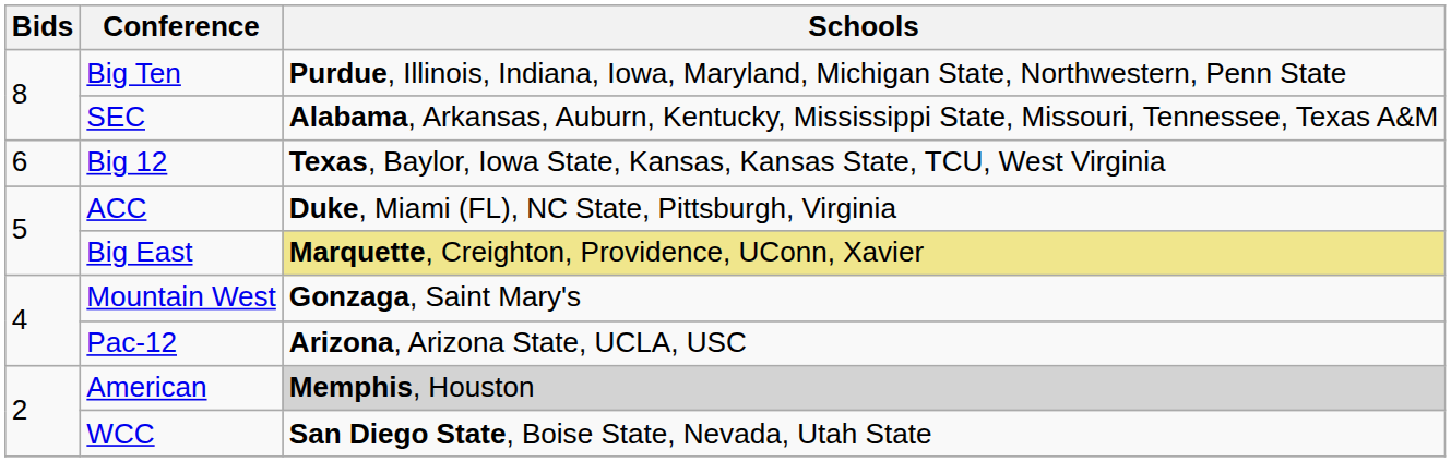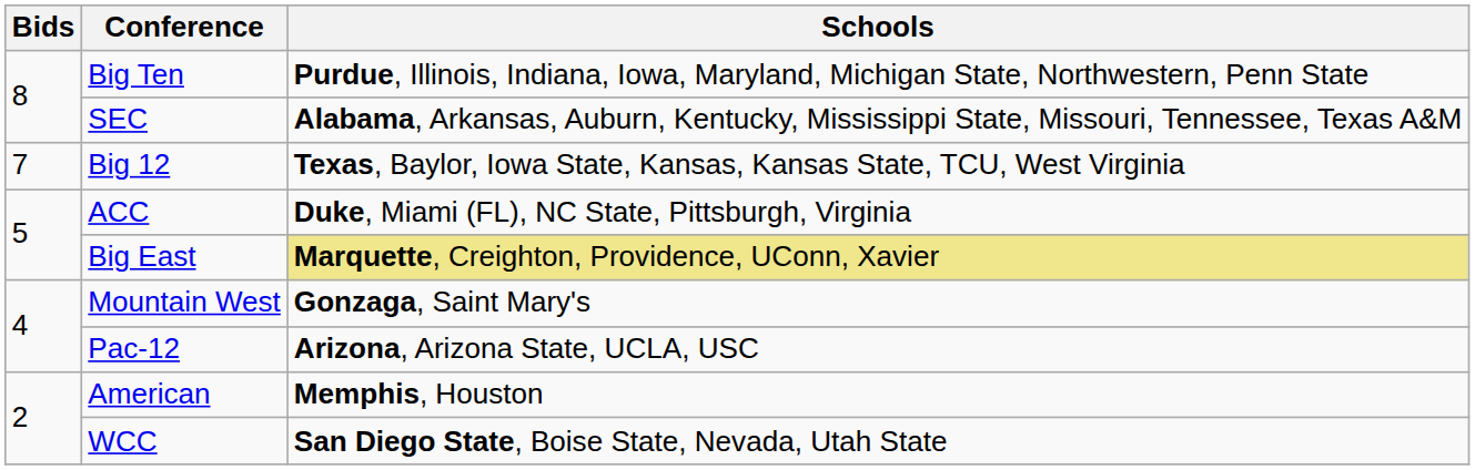Big 12 | Bids: 6 -> 7
American | Schools: lightgrey background -> no background
